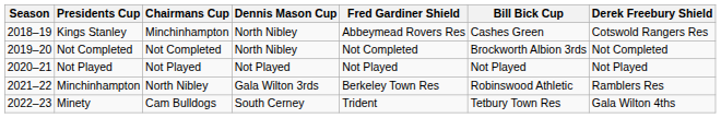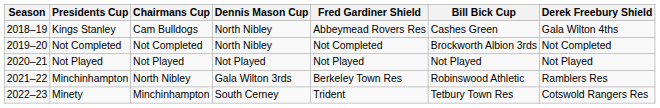Kings Stanley | Chairmans Cup: Minchinhampton -> Cam Bulldogs
Kings Stanley | Derek Freebury Shield: Cotswold Rangers Res -> Gala Wilton 4ths
Minety | Chairmans Cup: Cam Bulldogs -> Minchinhampton
Minety | Derek Freebury Shield: Gala Wilton 4ths -> Cotswold Rangers Res
